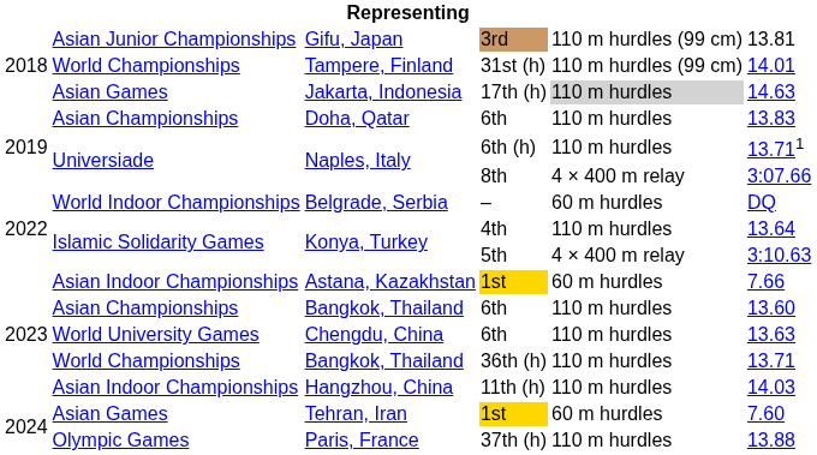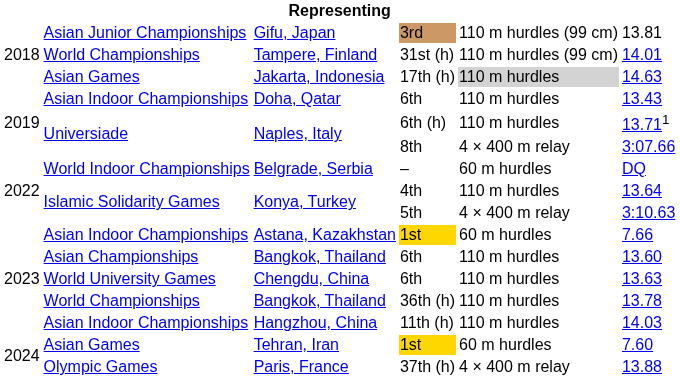Doha, Qatar | column 2: Asian Championships -> Asian Indoor Championships
Doha, Qatar | column 6: 13.83 -> 13.43
Bangkok, Thailand / 36th (h) | column 6: 13.71 -> 13.78
Paris, France | column 5: 110 m hurdles -> 4 × 400 m relay
